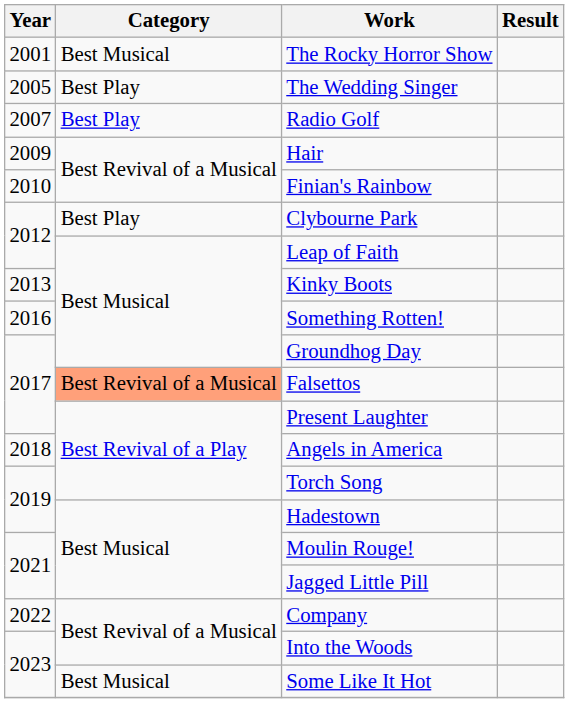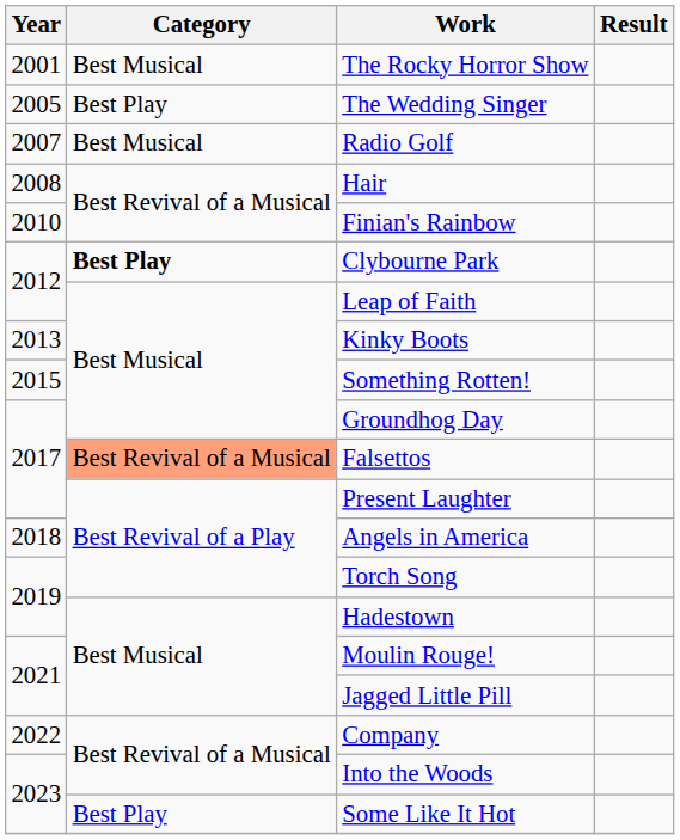Radio Golf | Category: Best Play -> Best Musical
Hair | Year: 2009 -> 2008
Clybourne Park | Category: normal -> bold
Something Rotten! | Year: 2016 -> 2015
Some Like It Hot | Category: Best Musical -> Best Play
